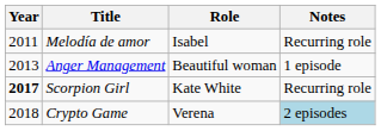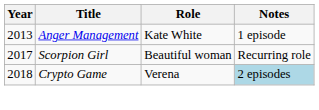- row: 2011 | Melodía de amor | Isabel | Recurring role
Anger Management | Role: Beautiful woman -> Kate White
Scorpion Girl | Year: bold -> normal
Scorpion Girl | Role: Kate White -> Beautiful woman
